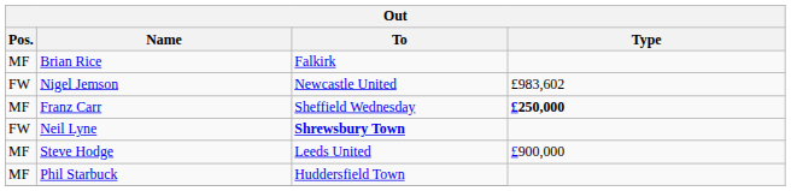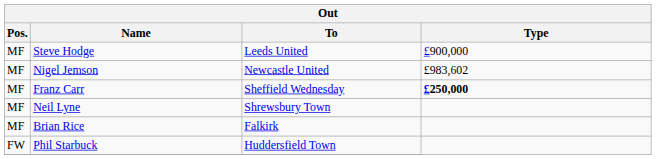rows swapped: Steve Hodge <-> Brian Rice
Nigel Jemson | Pos.: FW -> MF
Neil Lyne | Pos.: FW -> MF
Neil Lyne | To: bold -> normal
Phil Starbuck | Pos.: MF -> FW
